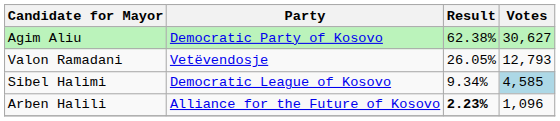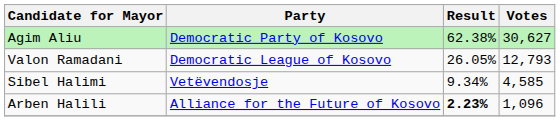Valon Ramadani | Party: Vetëvendosje -> Democratic League of Kosovo
Sibel Halimi | Party: Democratic League of Kosovo -> Vetëvendosje
Sibel Halimi | Votes: lightblue background -> no background
